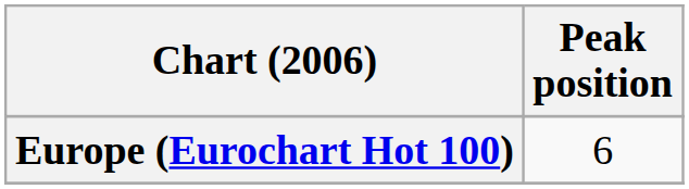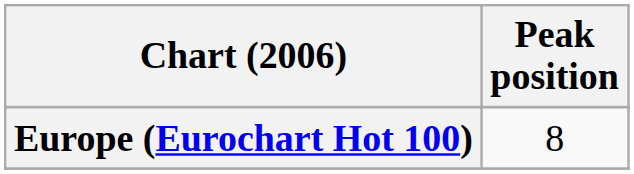Europe (Eurochart Hot 100) | Peak position: 6 -> 8
